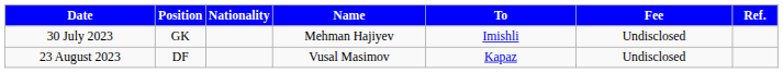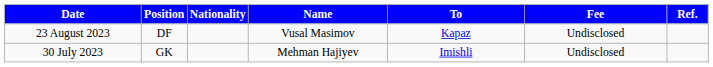rows swapped: 30 July 2023 <-> 23 August 2023
